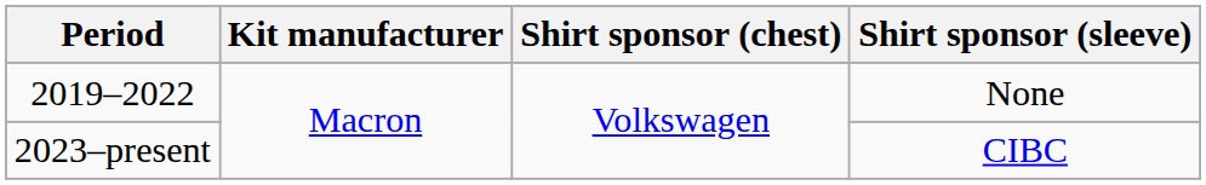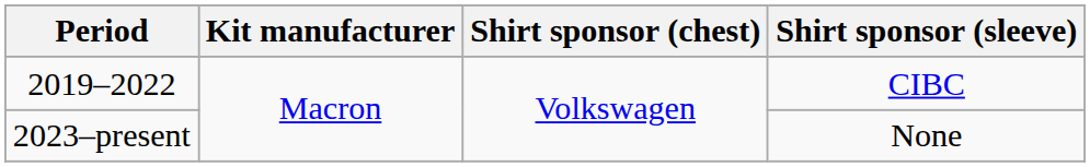2019–2022 | Shirt sponsor (sleeve): None -> CIBC
2023–present | Shirt sponsor (sleeve): CIBC -> None
